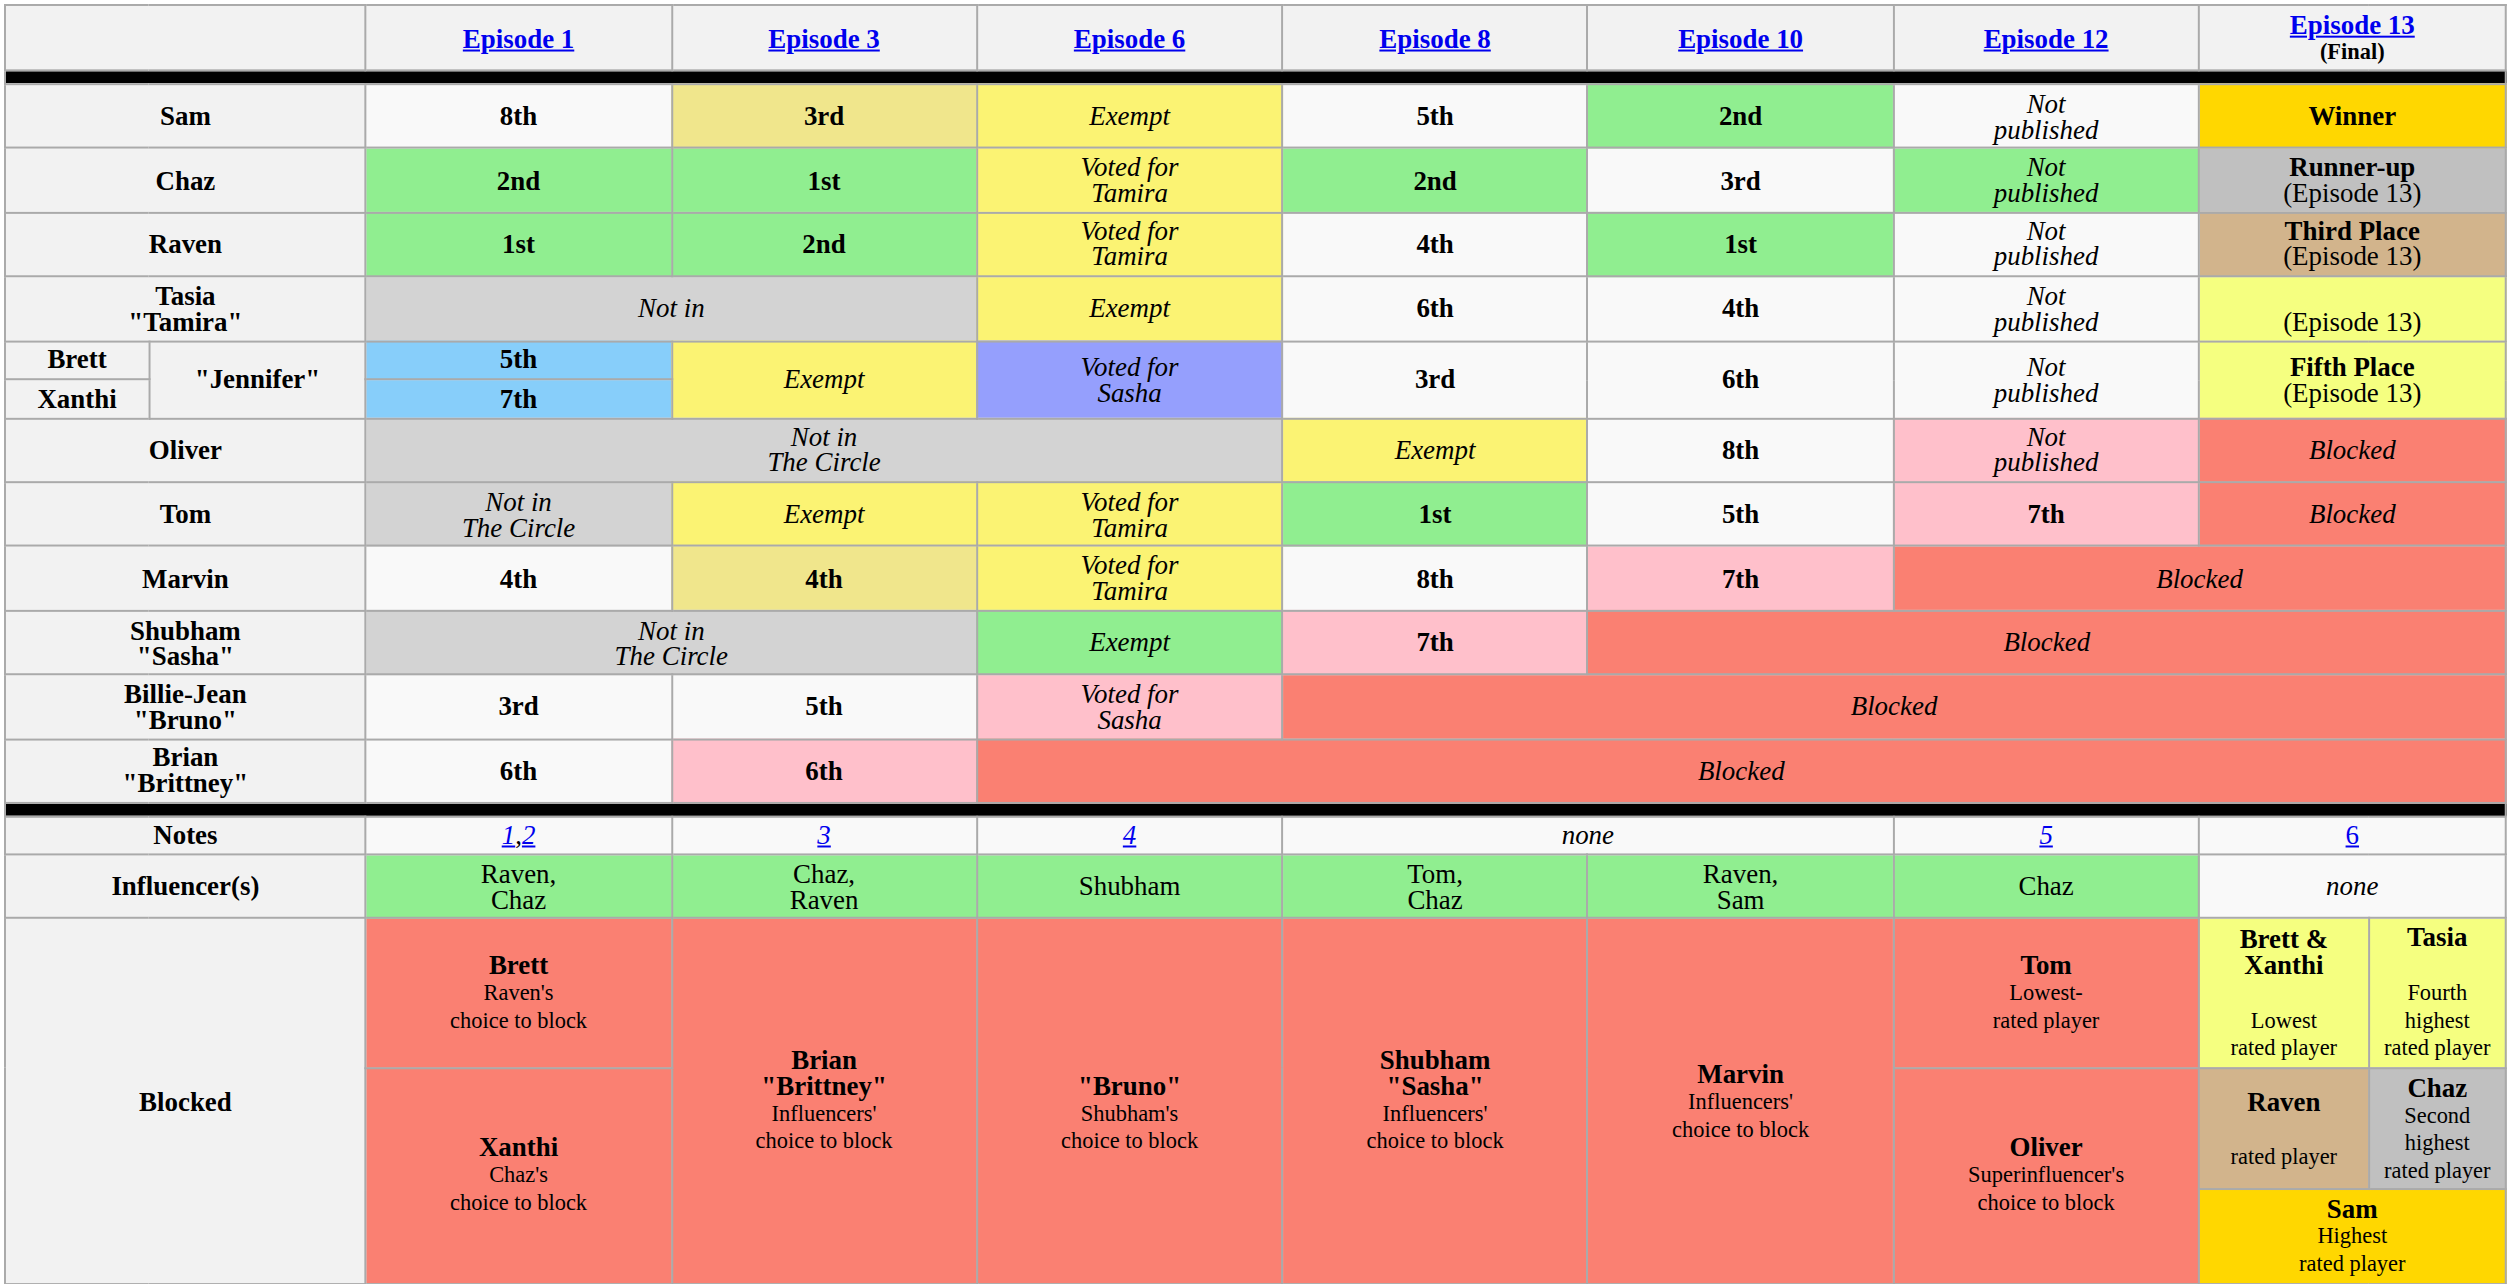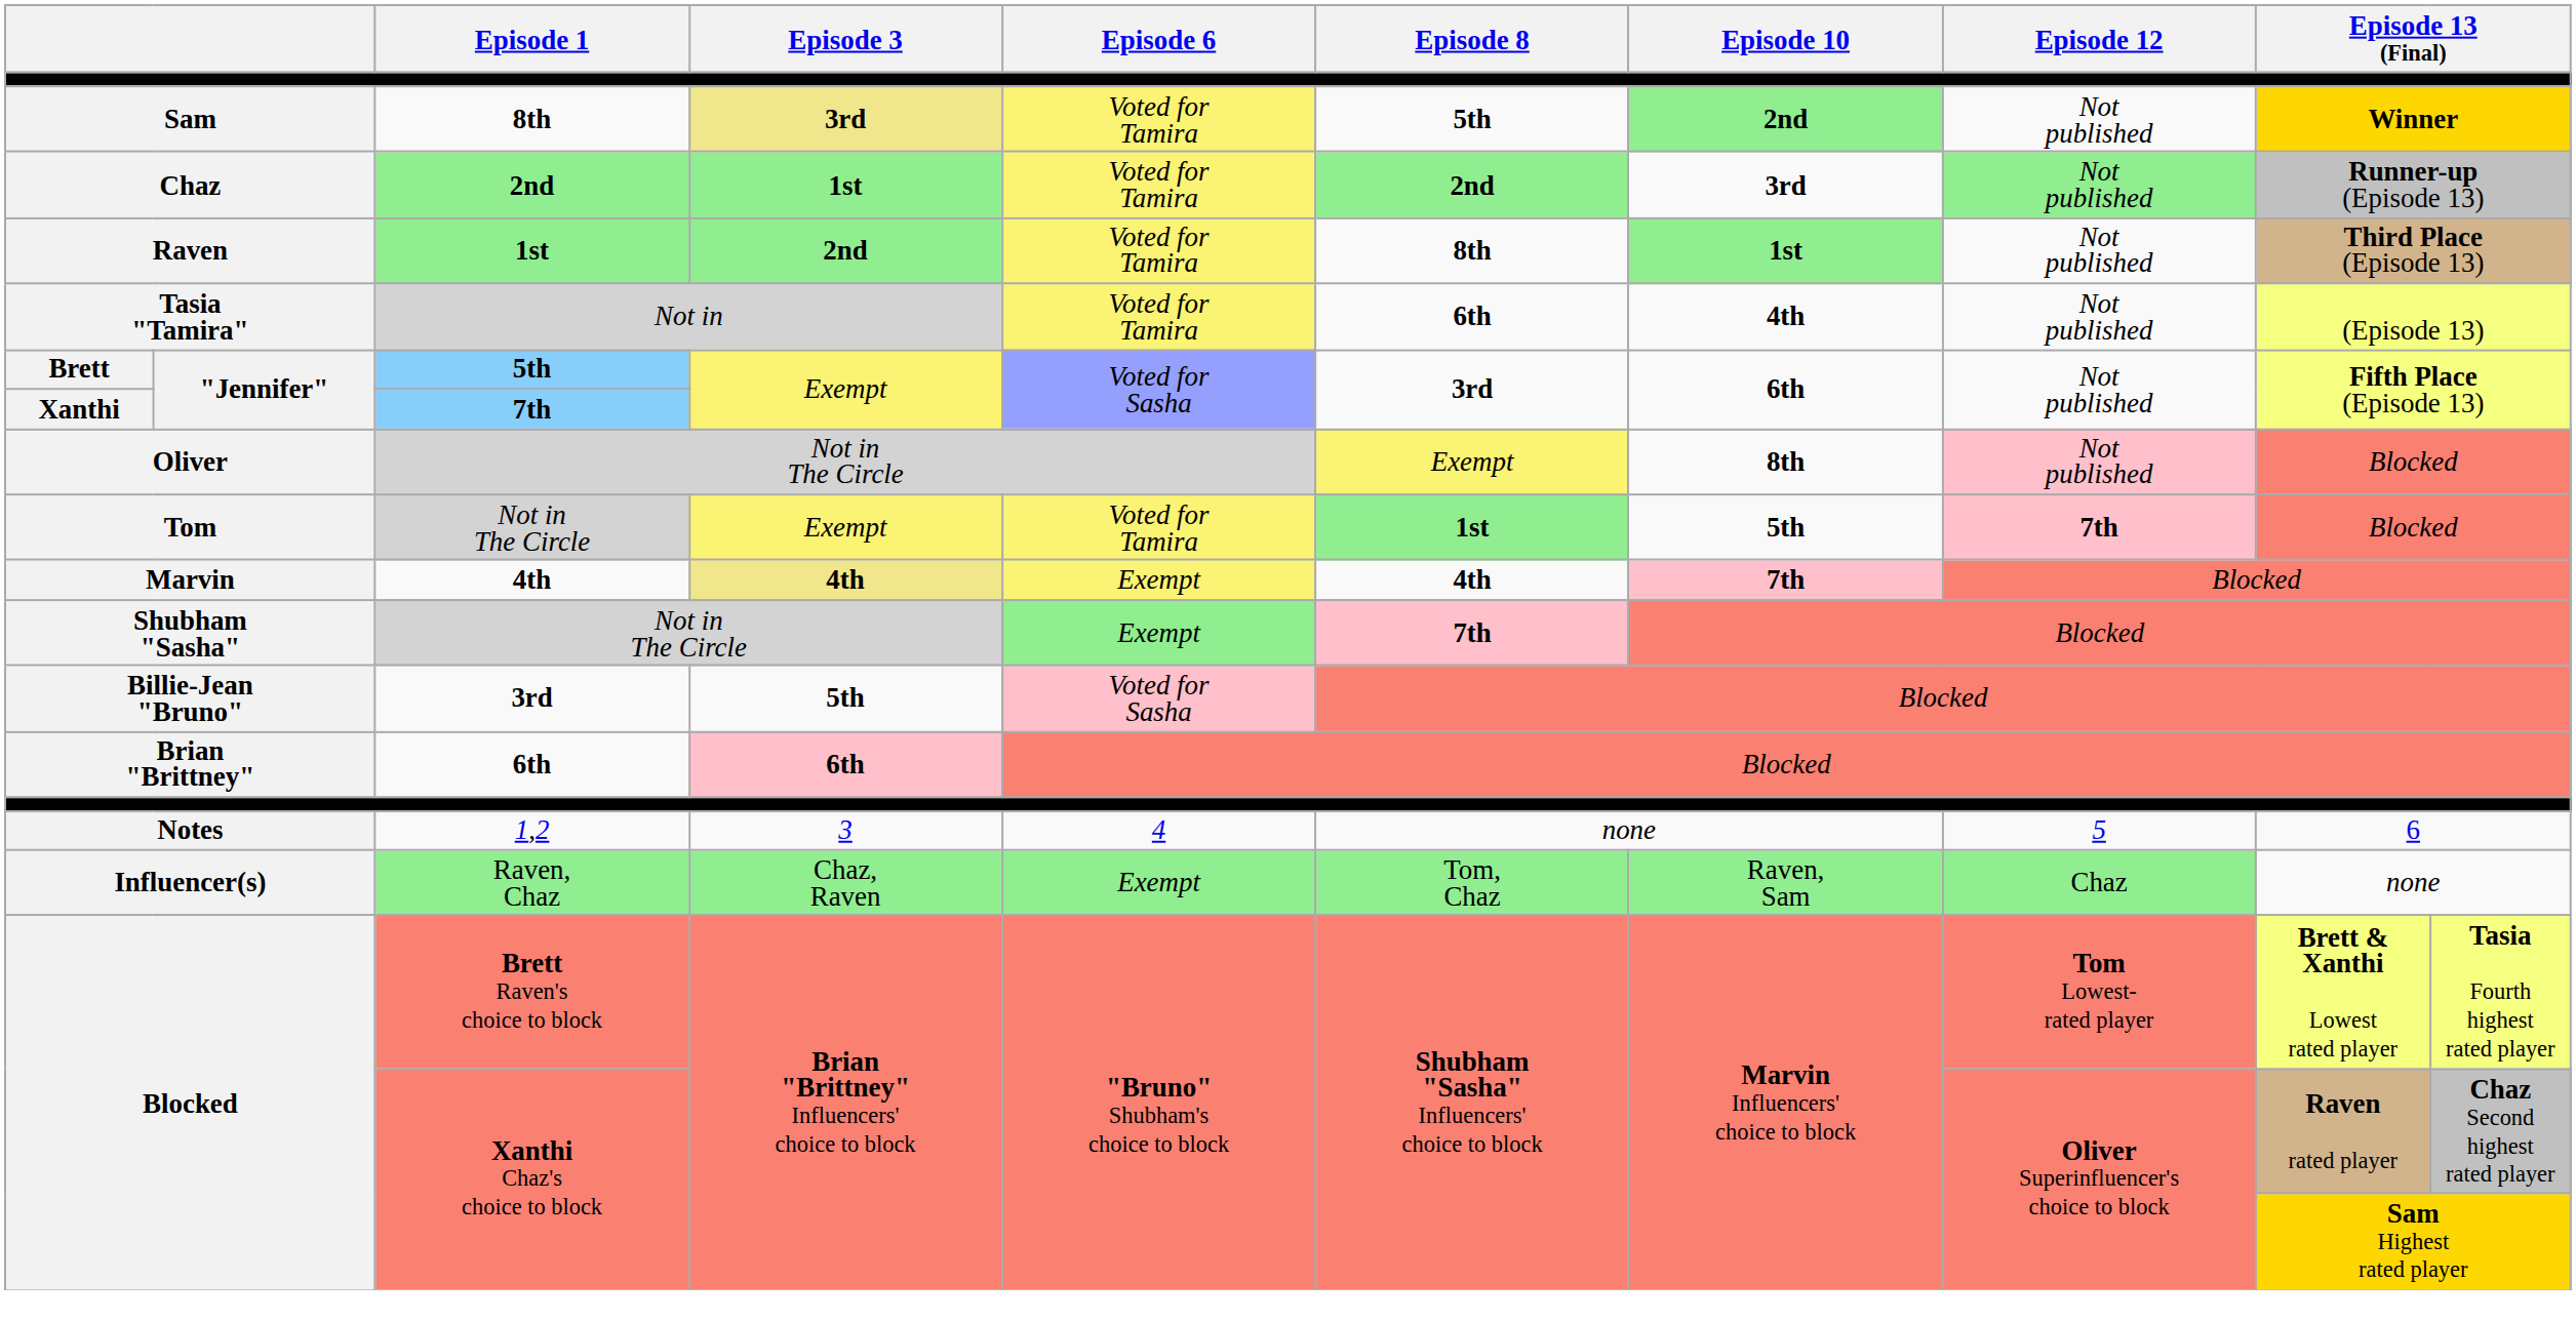Sam | Episode 6: Exempt -> Voted for Tamira
Raven | Episode 8: 4th -> 8th
Tasia "Tamira" | Episode 6: Exempt -> Voted for Tamira
Marvin | Episode 6: Voted for Tamira -> Exempt
Marvin | Episode 8: 8th -> 4th
Influencer(s) | Episode 6: Shubham -> Exempt
